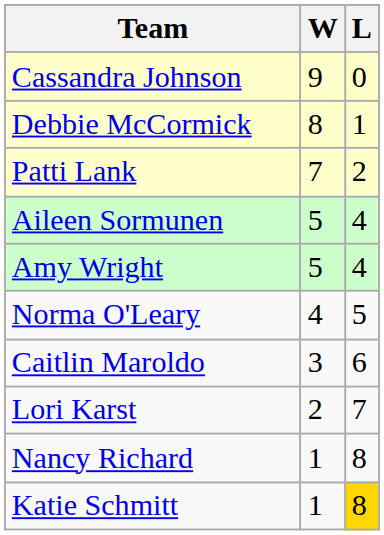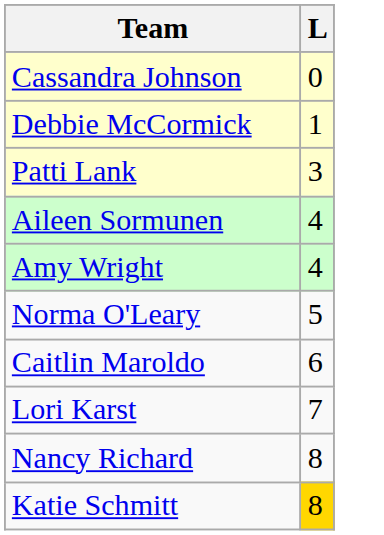- column: W | 9 | 8 | 7 | 5 | 5 | 4 | 3 | 2 | 1 | 1
Patti Lank | L: 2 -> 3
